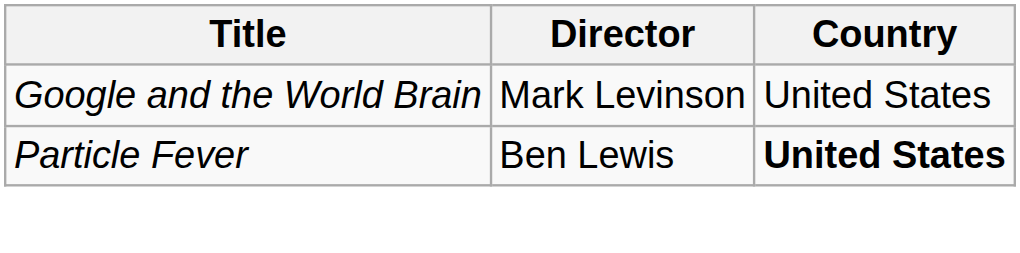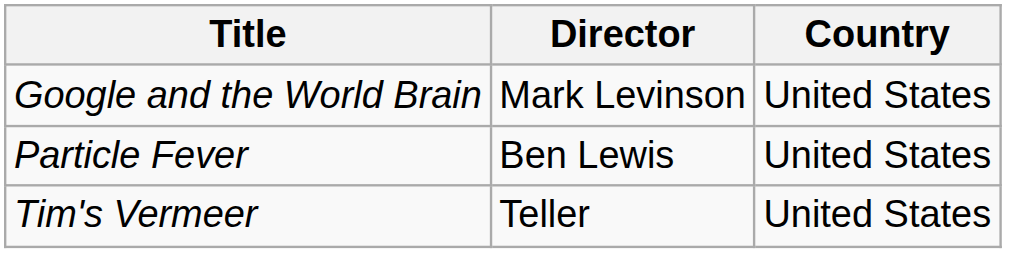Particle Fever | Country: bold -> normal
+ row: Tim's Vermeer | Teller | United States
